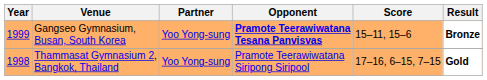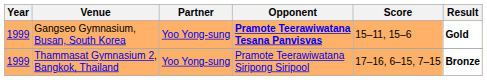Gangseo Gymnasium, Busan, South Korea | Result: Bronze -> Gold
Thammasat Gymnasium 2, Bangkok, Thailand | Year: 1998 -> 1999
Thammasat Gymnasium 2, Bangkok, Thailand | Result: Gold -> Bronze
